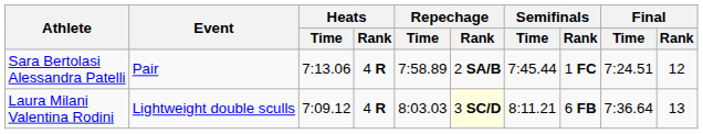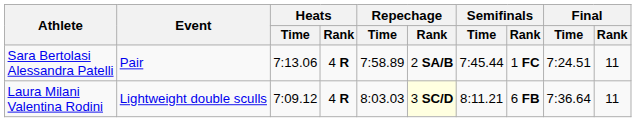Sara Bertolasi Alessandra Patelli | Final / Rank: 12 -> 11
Laura Milani Valentina Rodini | Final / Rank: 13 -> 11
